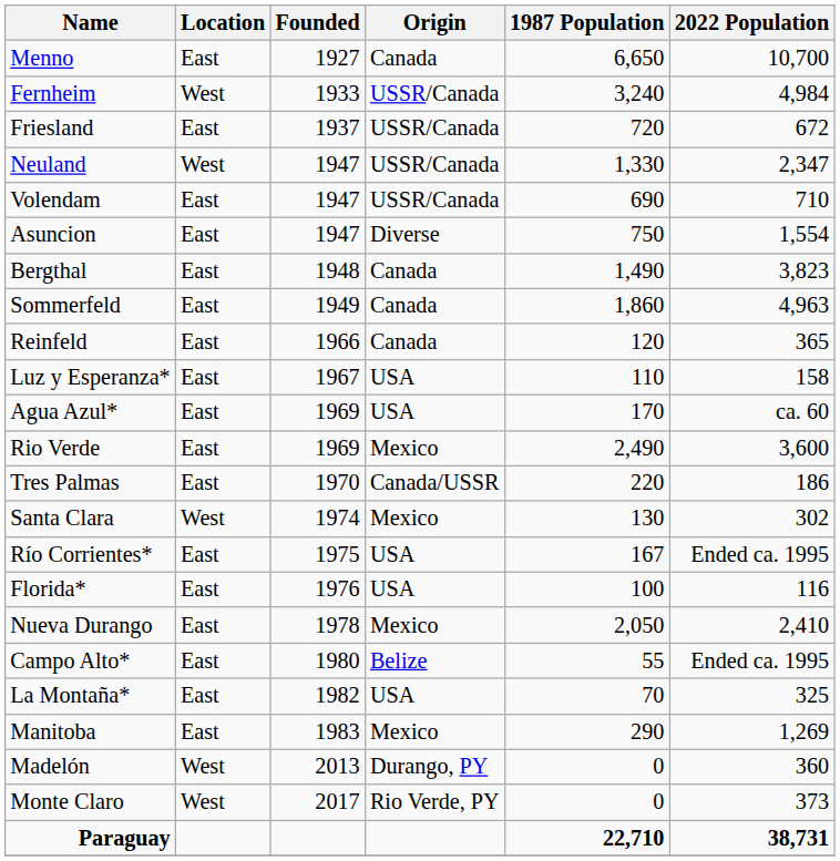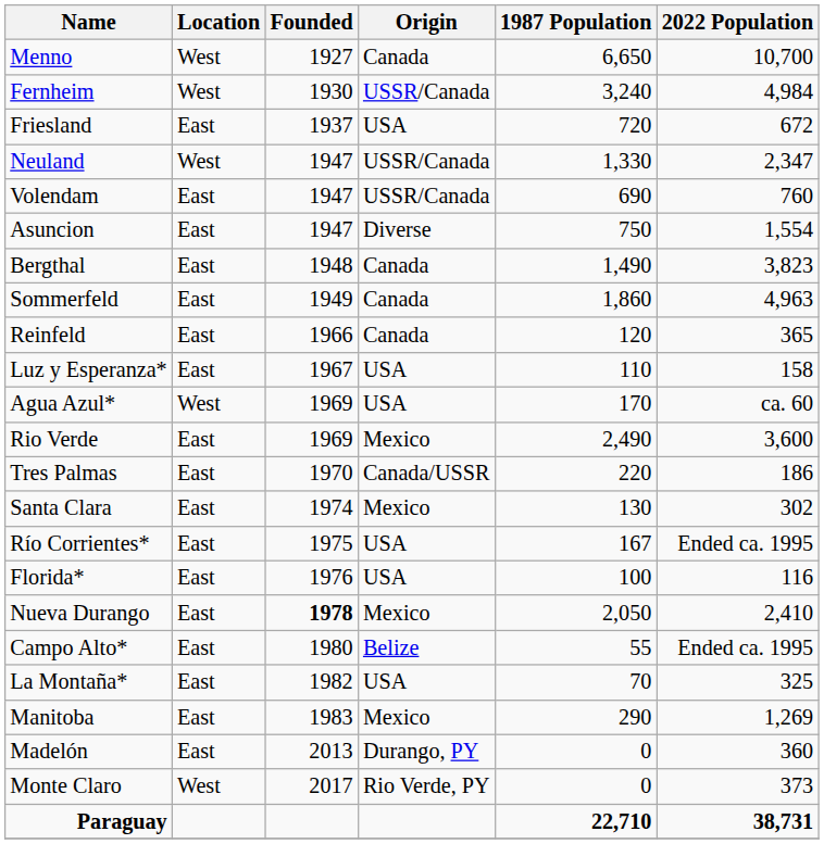Menno | Location: East -> West
Fernheim | Founded: 1933 -> 1930
Friesland | Origin: USSR/Canada -> USA
Volendam | 2022 Population: 710 -> 760
Agua Azul* | Location: East -> West
Santa Clara | Location: West -> East
Nueva Durango | Founded: normal -> bold
Madelón | Location: West -> East
